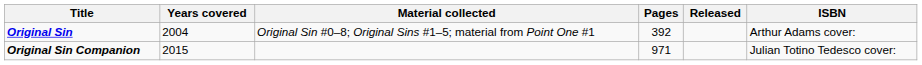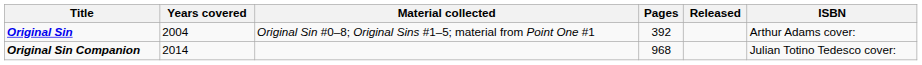Original Sin Companion | Years covered: 2015 -> 2014
Original Sin Companion | Pages: 971 -> 968
